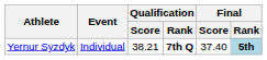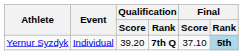Yernur Syzdyk | Qualification / Score: 38.21 -> 39.20
Yernur Syzdyk | Final / Score: 37.40 -> 37.10
